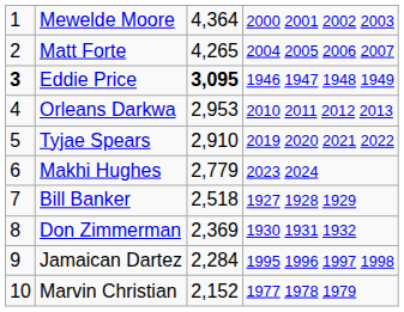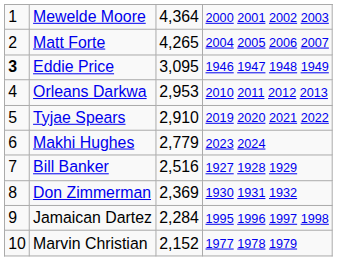Eddie Price | column 3: bold -> normal
Bill Banker | column 3: 2,518 -> 2,516
